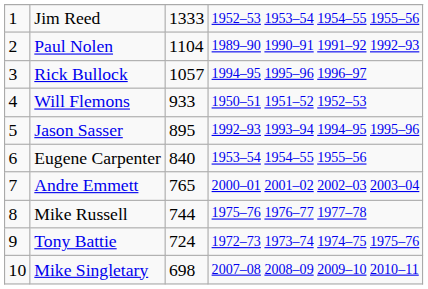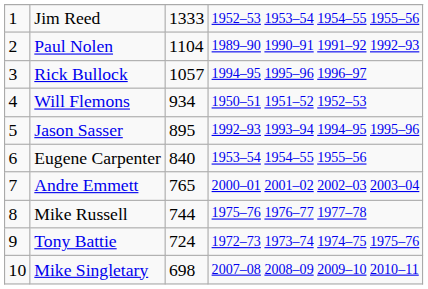Will Flemons | column 3: 933 -> 934
